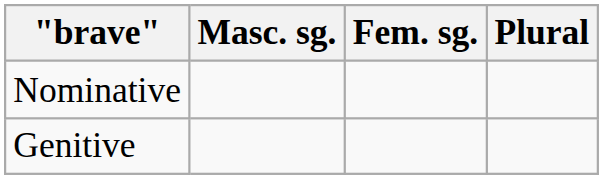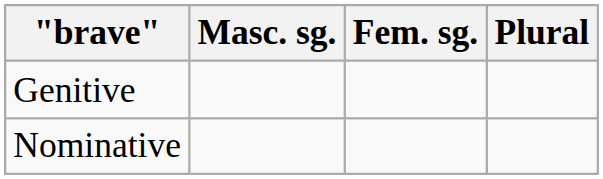rows swapped: Nominative <-> Genitive
